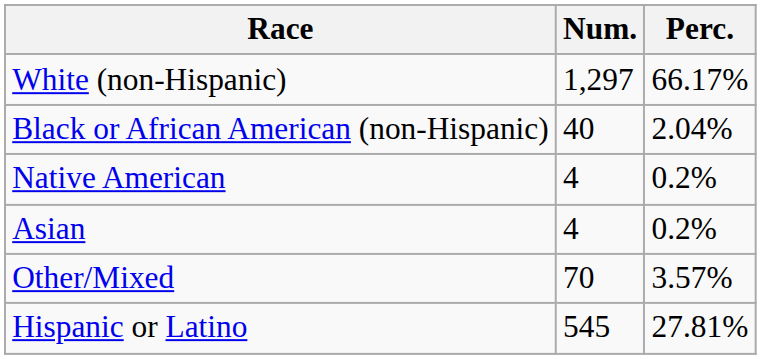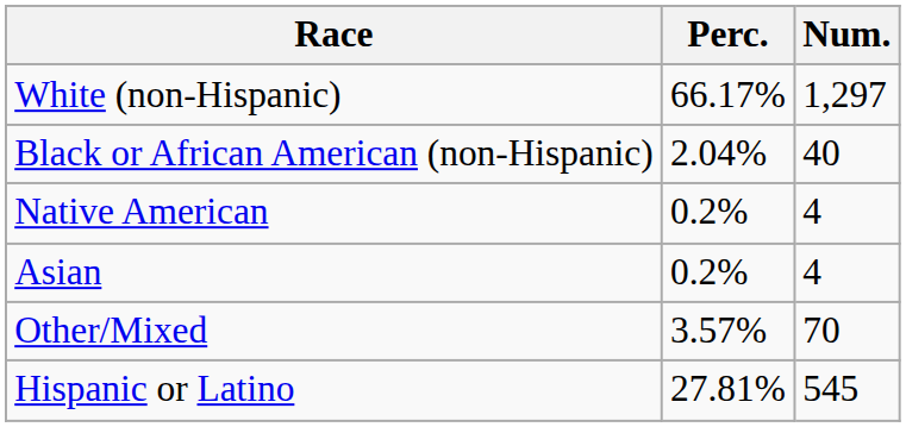columns swapped: Num. <-> Perc.
